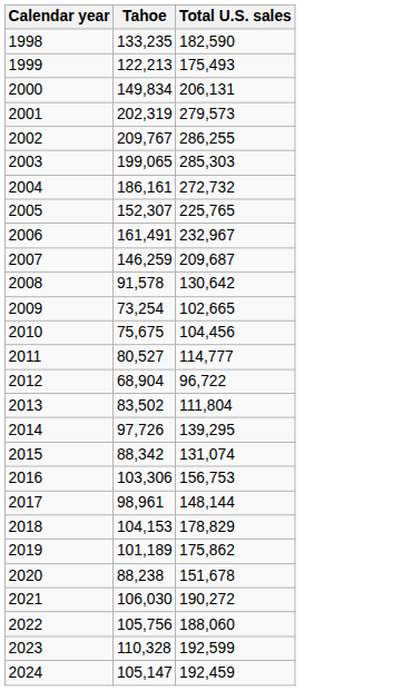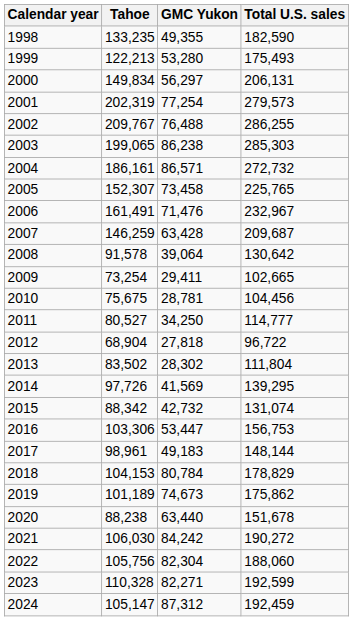+ column: GMC Yukon | 49,355 | 53,280 | 56,297 | 77,254 | 76,488 | 86,238 | 86,571 | 73,458 | 71,476 | 63,428 | 39,064 | 29,411 | 28,781 | 34,250 | 27,818 | 28,302 | 41,569 | 42,732 | 53,447 | 49,183 | 80,784 | 74,673 | 63,440 | 84,242 | 82,304 | 82,271 | 87,312
